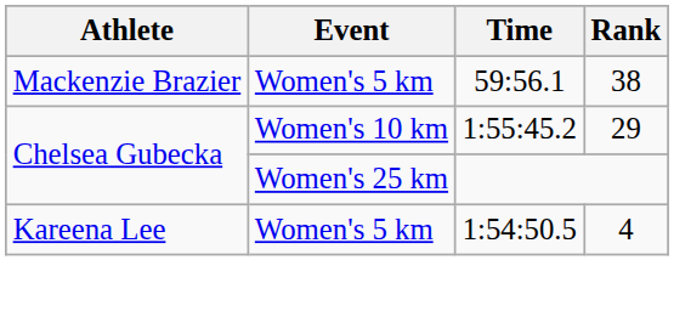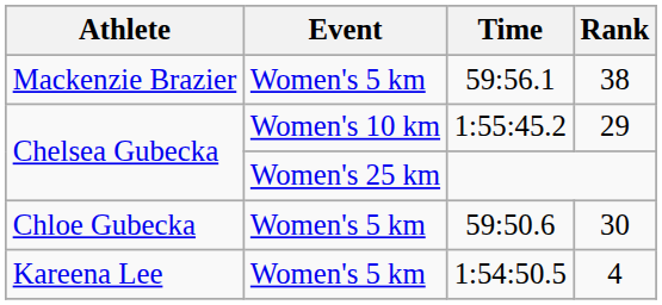+ row: Chloe Gubecka | Women's 5 km | 59:50.6 | 30
